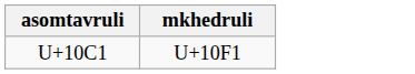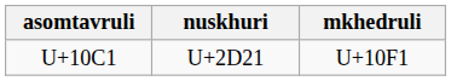+ column: nuskhuri | U+2D21
